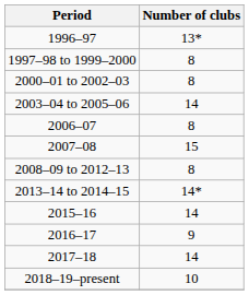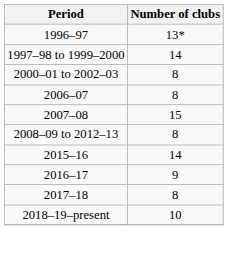1997–98 to 1999–2000 | Number of clubs: 8 -> 14
- row: 2003–04 to 2005–06 | 14
- row: 2013–14 to 2014–15 | 14*
2017–18 | Number of clubs: 14 -> 8
